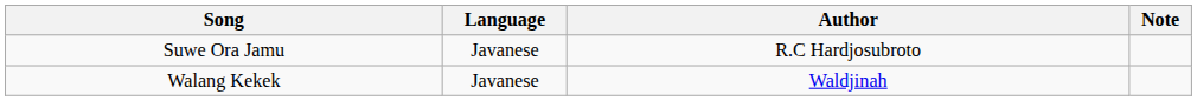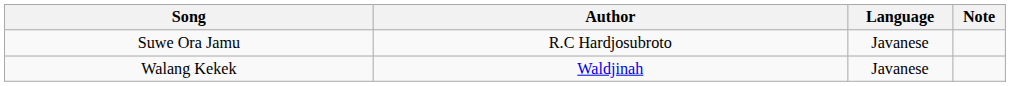columns swapped: Language <-> Author
